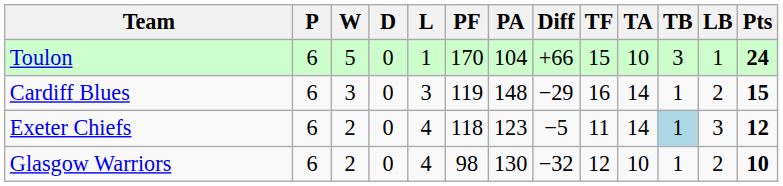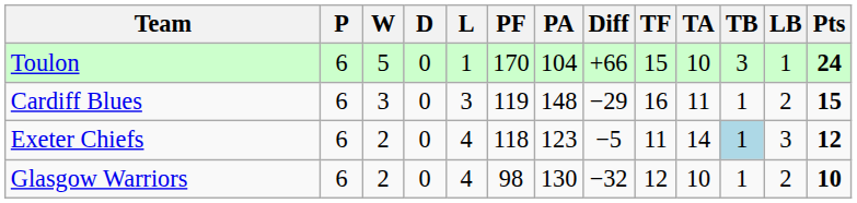Cardiff Blues | TA: 14 -> 11
